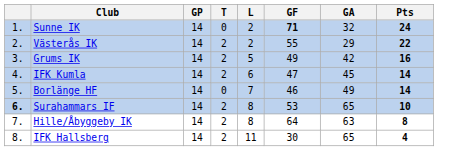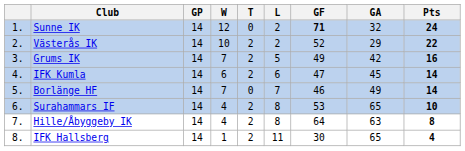+ column: W | 12 | 10 | 7 | 6 | 7 | 4 | 4 | 1
Västerås IK | GF: 55 -> 52
Surahammars IF | column 1: bold -> normal
